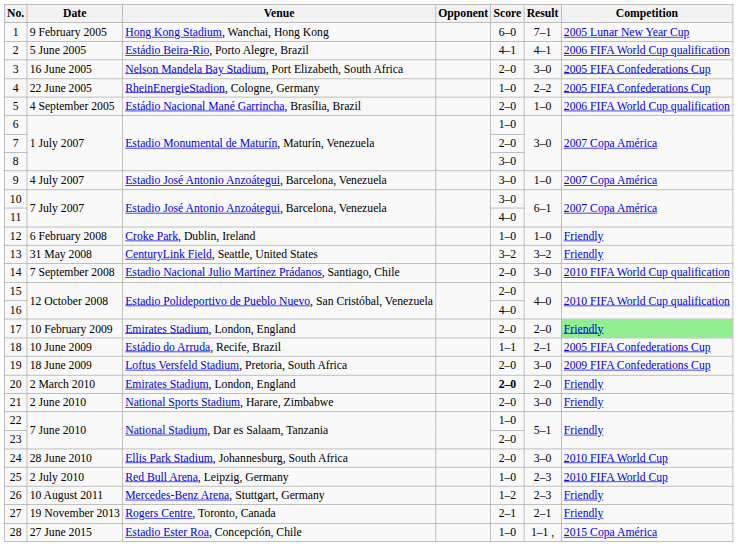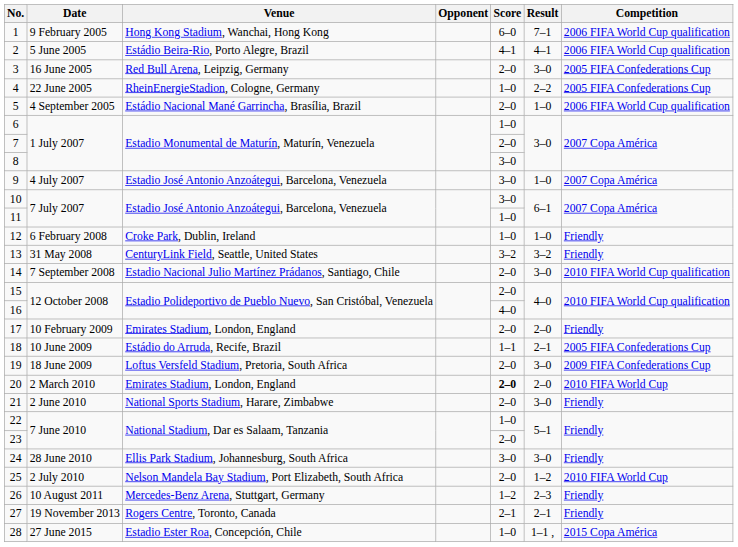1 | Competition: 2005 Lunar New Year Cup -> 2006 FIFA World Cup qualification
3 | Venue: Nelson Mandela Bay Stadium, Port Elizabeth, South Africa -> Red Bull Arena, Leipzig, Germany
11 | Score: 4–0 -> 1–0
17 | Competition: lightgreen background -> no background
20 | Competition: Friendly -> 2010 FIFA World Cup
24 | Score: 2–0 -> 3–0
24 | Competition: 2010 FIFA World Cup -> Friendly
25 | Venue: Red Bull Arena, Leipzig, Germany -> Nelson Mandela Bay Stadium, Port Elizabeth, South Africa
25 | Score: 1–0 -> 2–0
25 | Result: 2–3 -> 1–2
